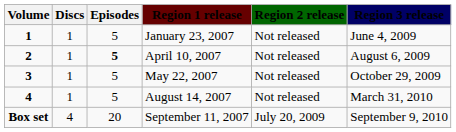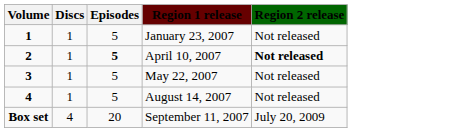- column: Region 3 release | June 4, 2009 | August 6, 2009 | October 29, 2009 | March 31, 2010 | September 9, 2010
April 10, 2007 | Region 2 release: normal -> bold
